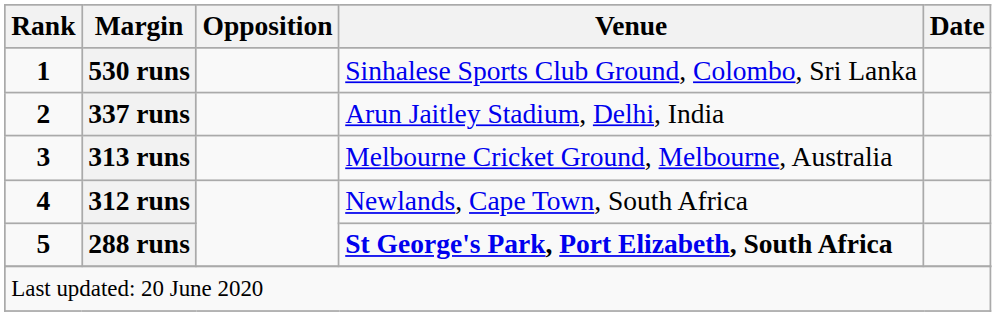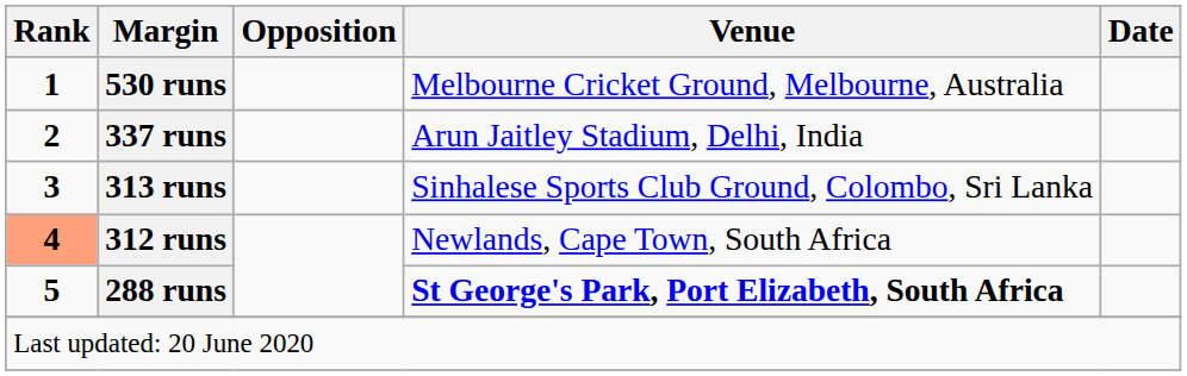530 runs | Venue: Sinhalese Sports Club Ground, Colombo, Sri Lanka -> Melbourne Cricket Ground, Melbourne, Australia
313 runs | Venue: Melbourne Cricket Ground, Melbourne, Australia -> Sinhalese Sports Club Ground, Colombo, Sri Lanka
312 runs | Rank: no background -> lightsalmon background
